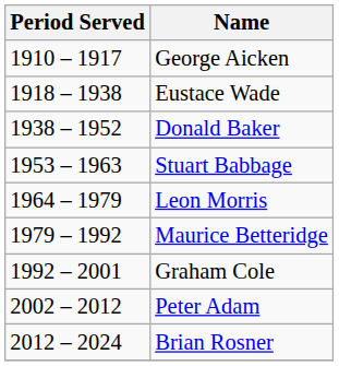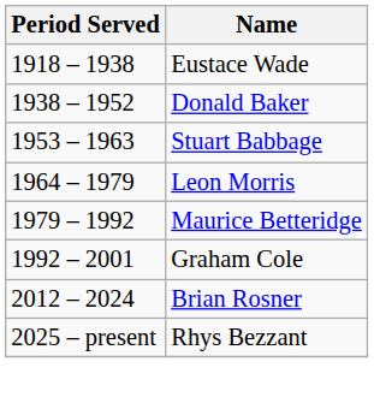- row: 1910 – 1917 | George Aicken
- row: 2002 – 2012 | Peter Adam
+ row: 2025 – present | Rhys Bezzant
